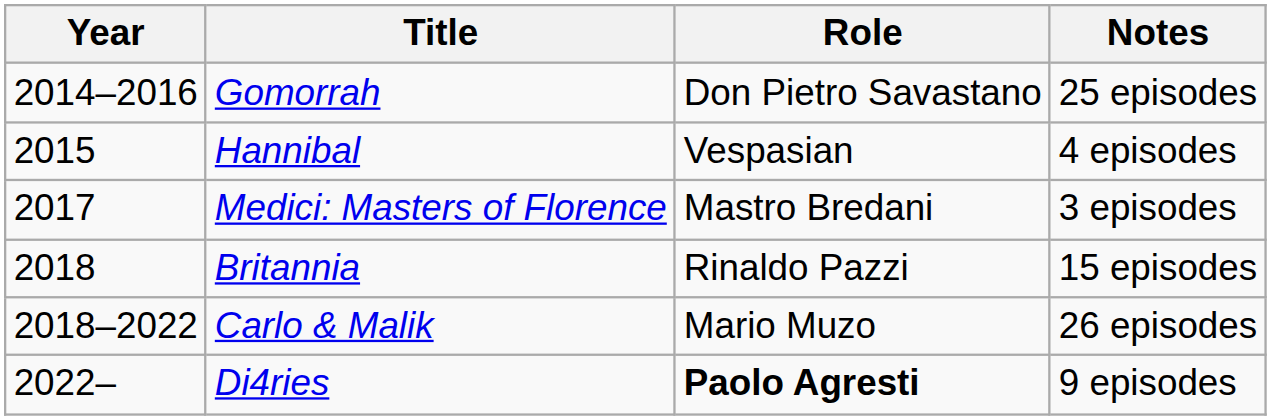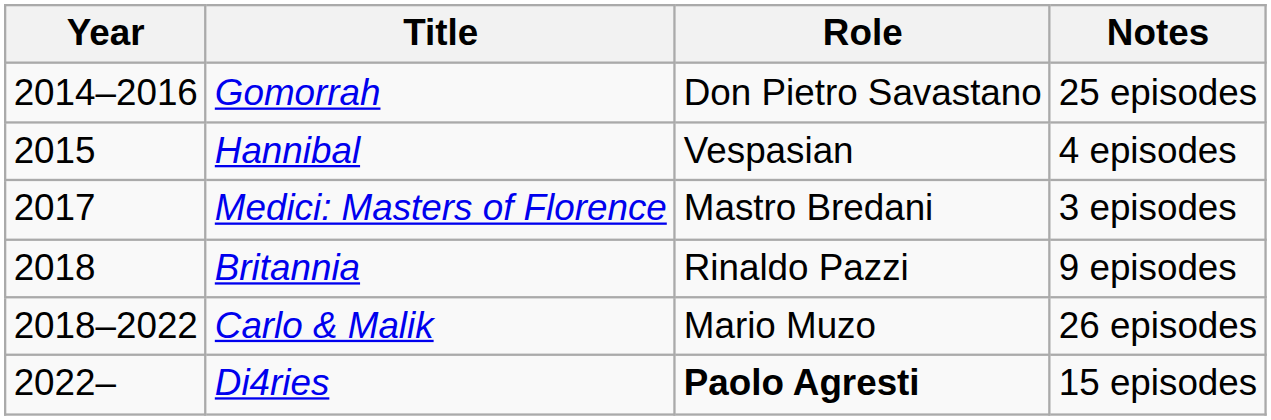Britannia | Notes: 15 episodes -> 9 episodes
Di4ries | Notes: 9 episodes -> 15 episodes
